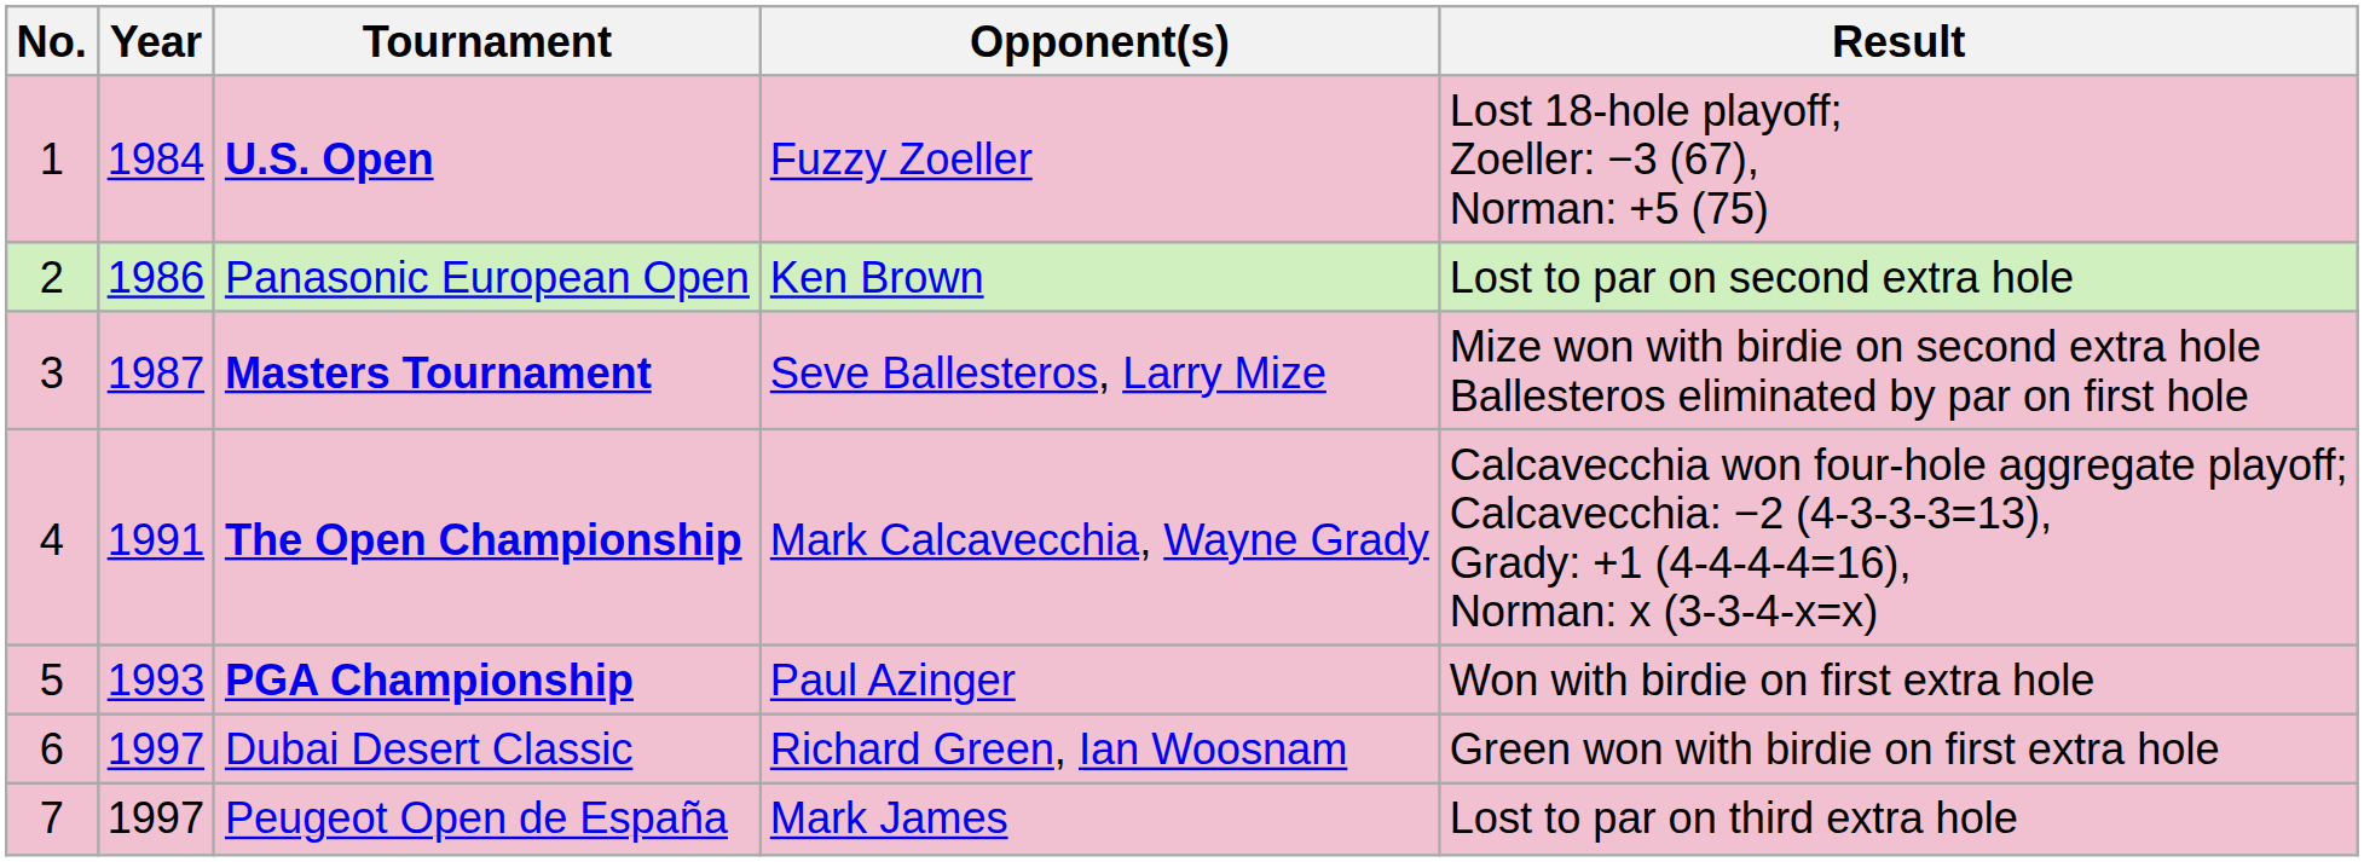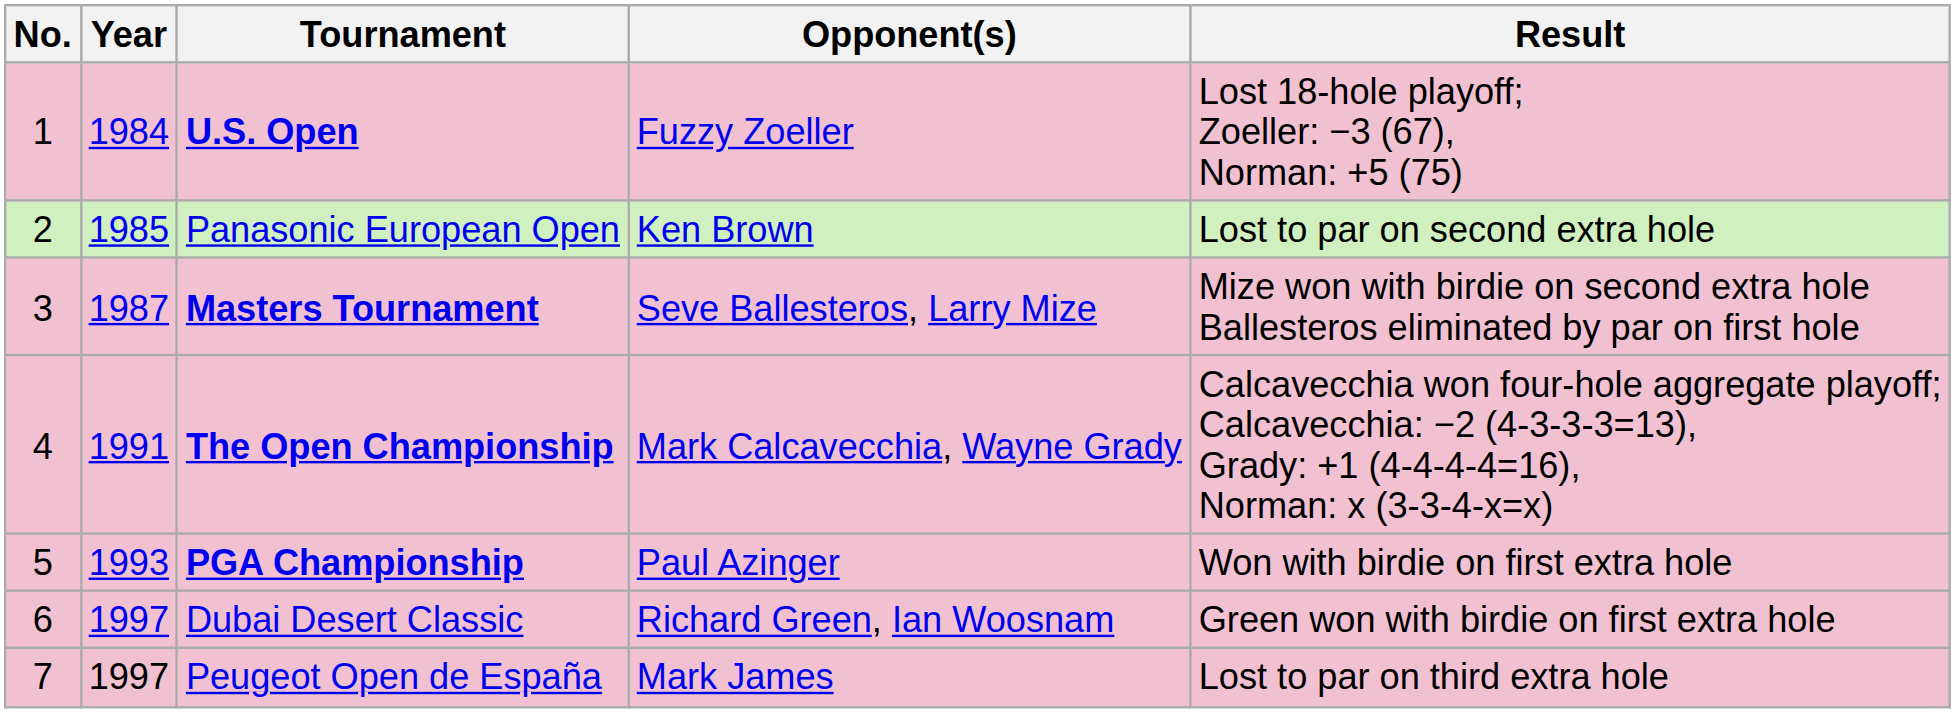Panasonic European Open | Year: 1986 -> 1985
